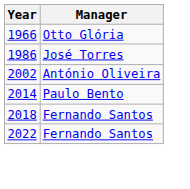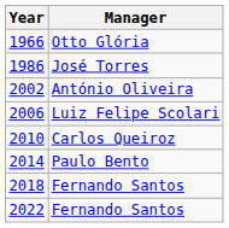+ row: 2006 | Luiz Felipe Scolari
+ row: 2010 | Carlos Queiroz
